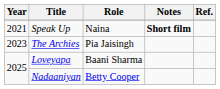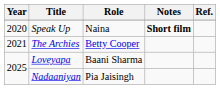Speak Up | Year: 2021 -> 2020
The Archies | Year: 2023 -> 2021
The Archies | Role: Pia Jaisingh -> Betty Cooper
Nadaaniyan | Role: Betty Cooper -> Pia Jaisingh
